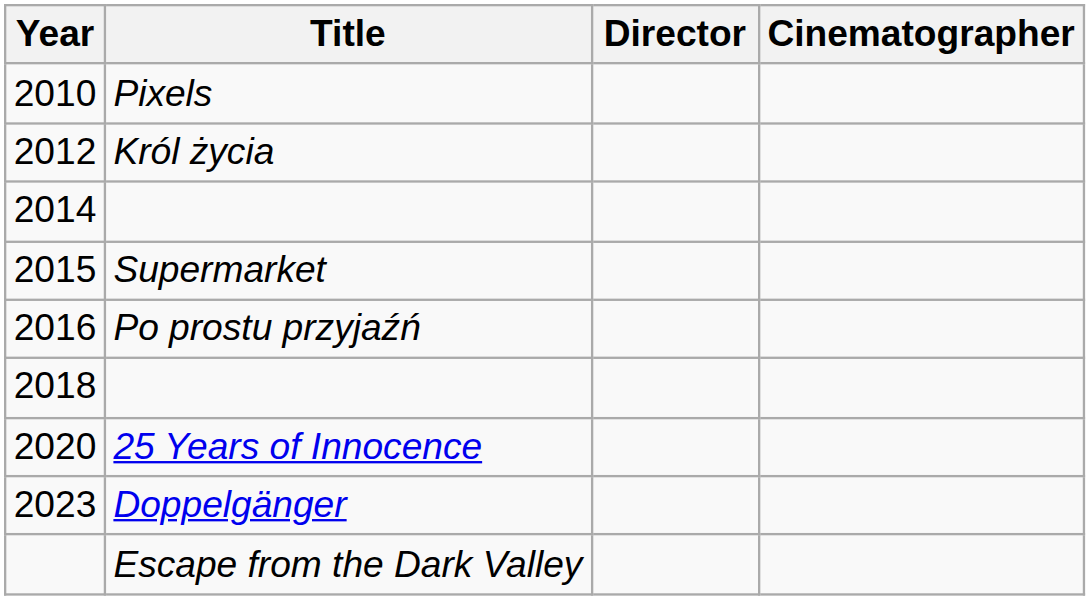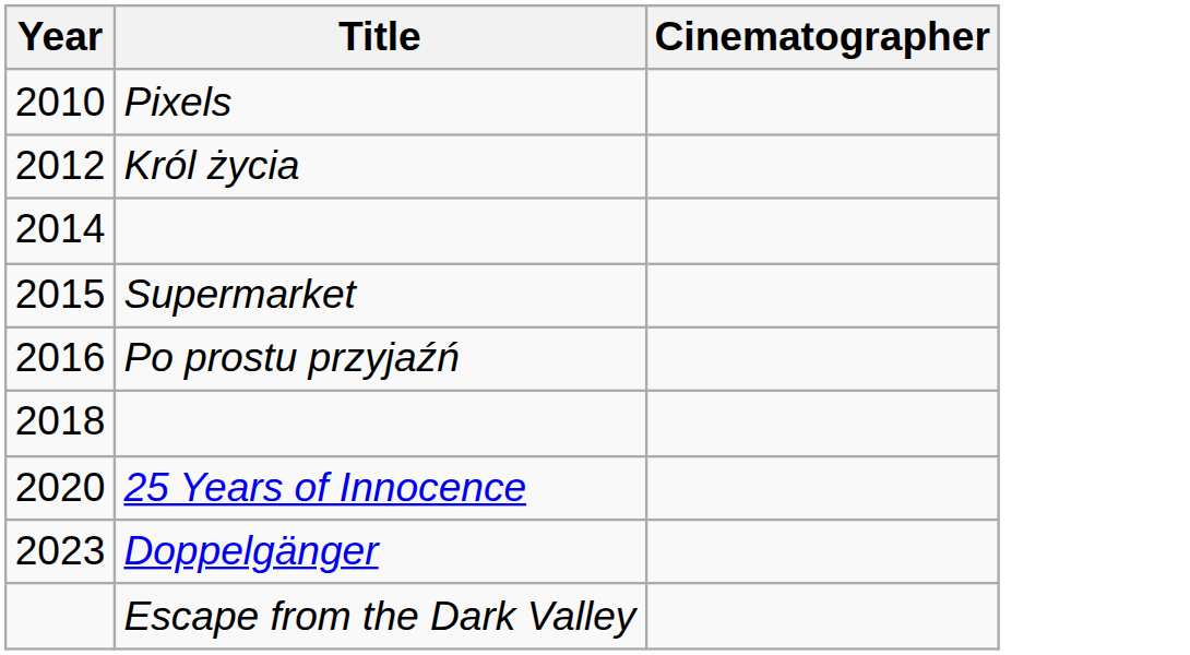- column: Director
